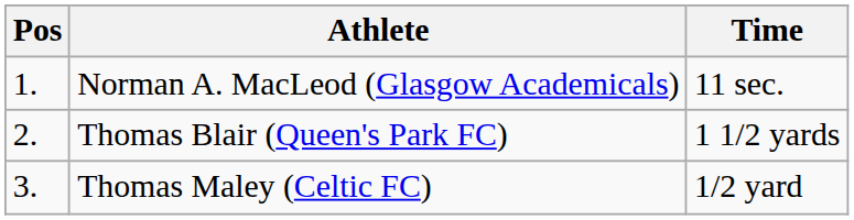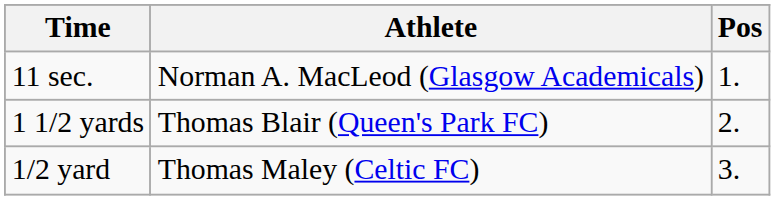columns swapped: Pos <-> Time
